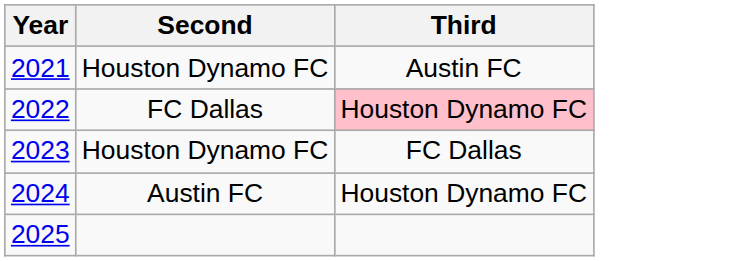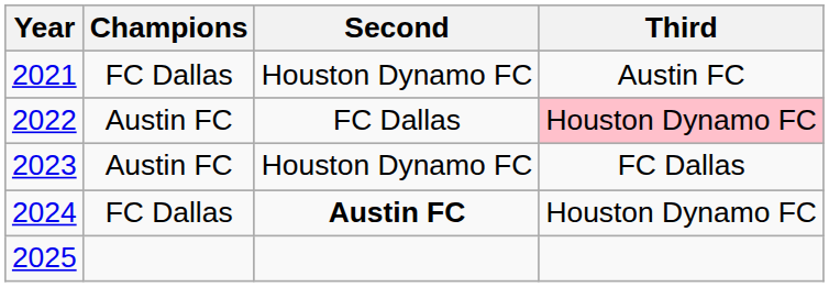+ column: Champions | FC Dallas | Austin FC | Austin FC | FC Dallas
2024 | Second: normal -> bold
